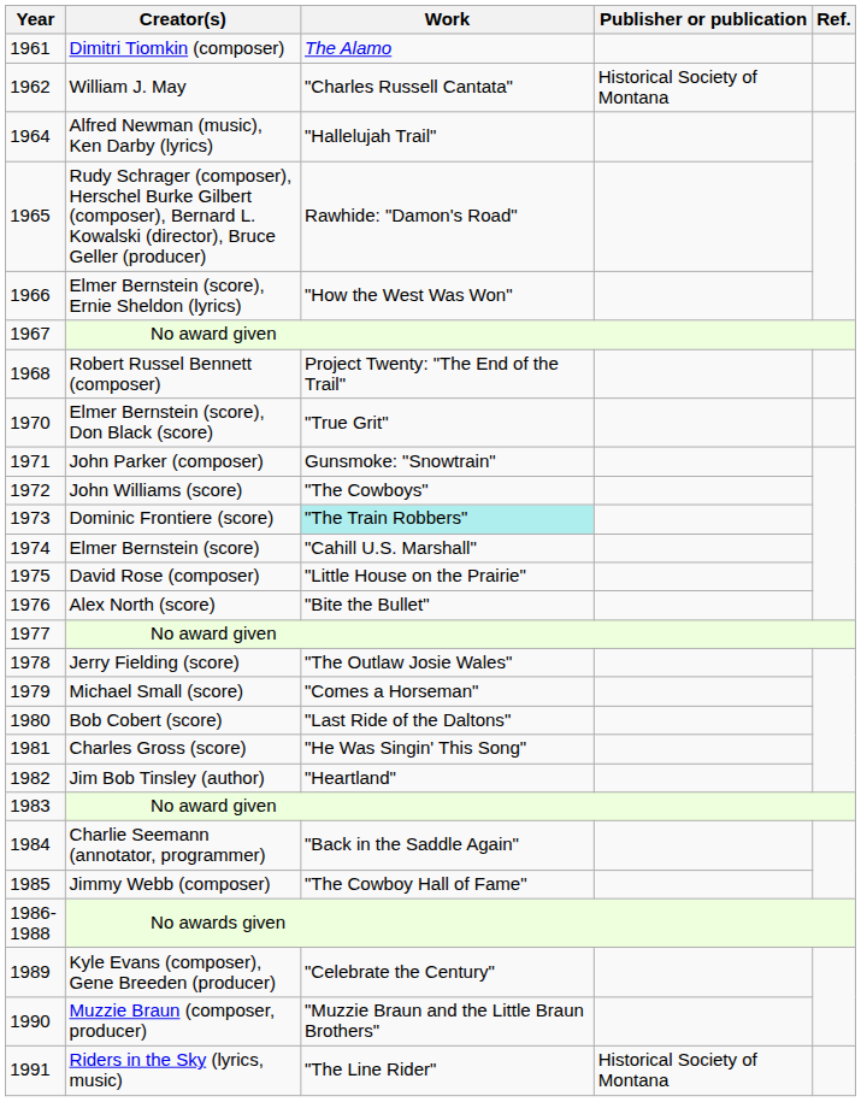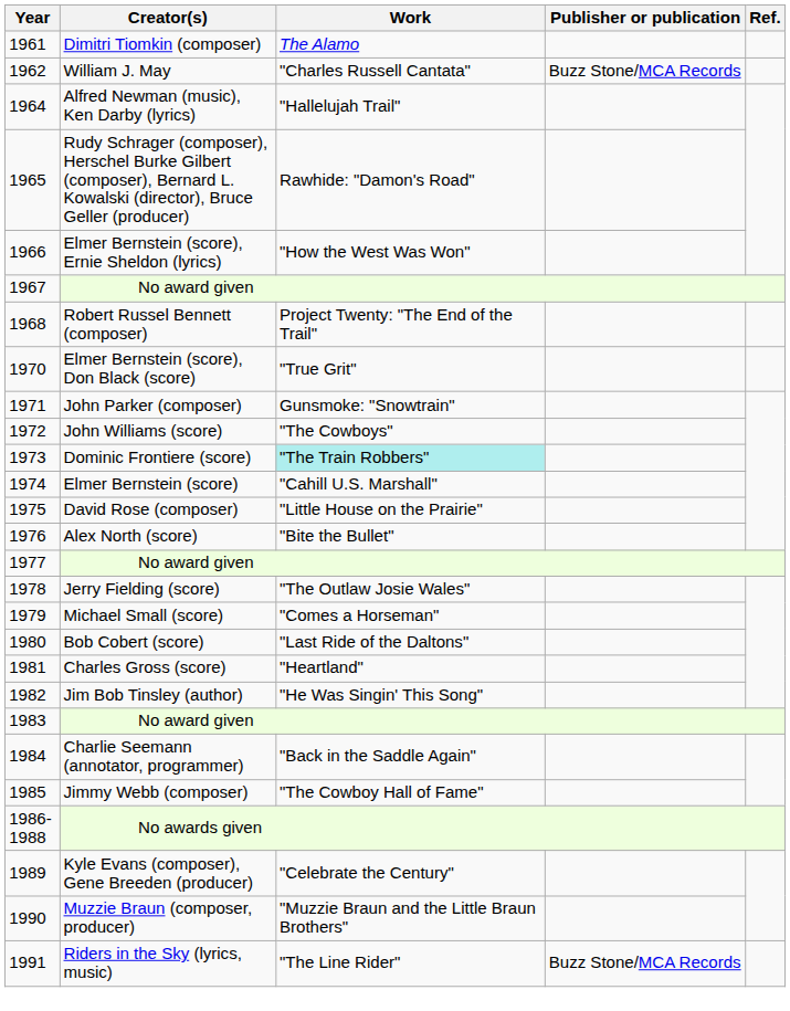William J. May | Publisher or publication: Historical Society of Montana -> Buzz Stone/MCA Records
Charles Gross (score) | Work: "He Was Singin' This Song" -> "Heartland"
Jim Bob Tinsley (author) | Work: "Heartland" -> "He Was Singin' This Song"
Riders in the Sky (lyrics, music) | Publisher or publication: Historical Society of Montana -> Buzz Stone/MCA Records
